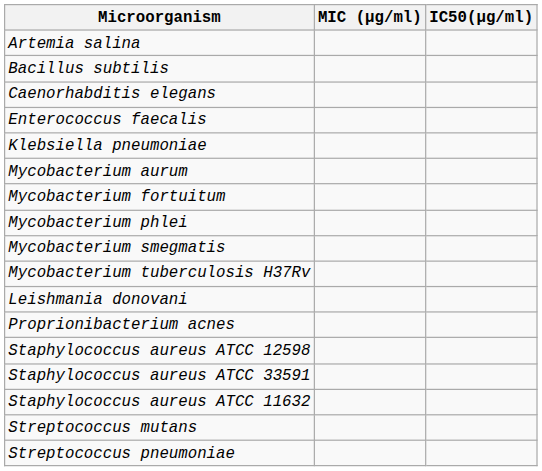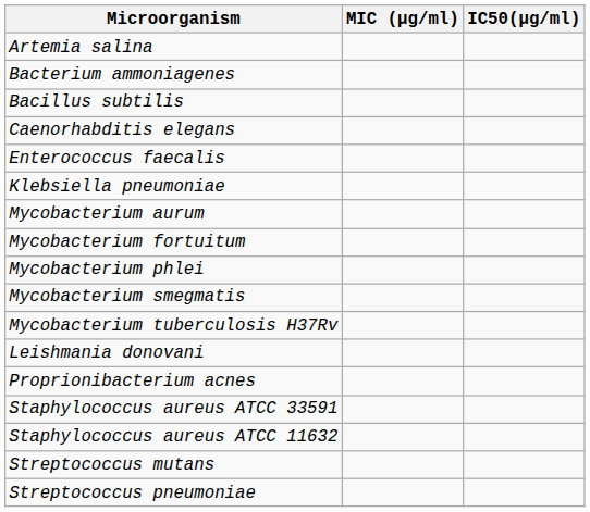+ row: Bacterium ammoniagenes
- row: Staphylococcus aureus ATCC 12598
